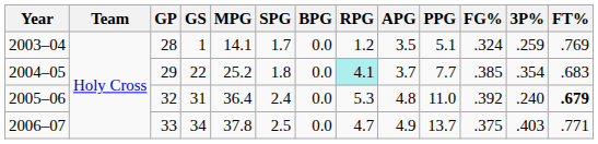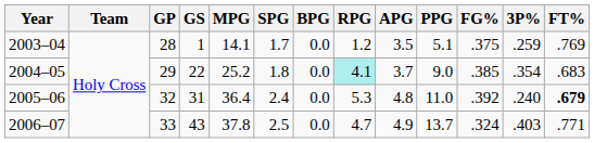2003–04 | FG%: .324 -> .375
2004–05 | PPG: 7.7 -> 9.0
2006–07 | GS: 34 -> 43
2006–07 | FG%: .375 -> .324
